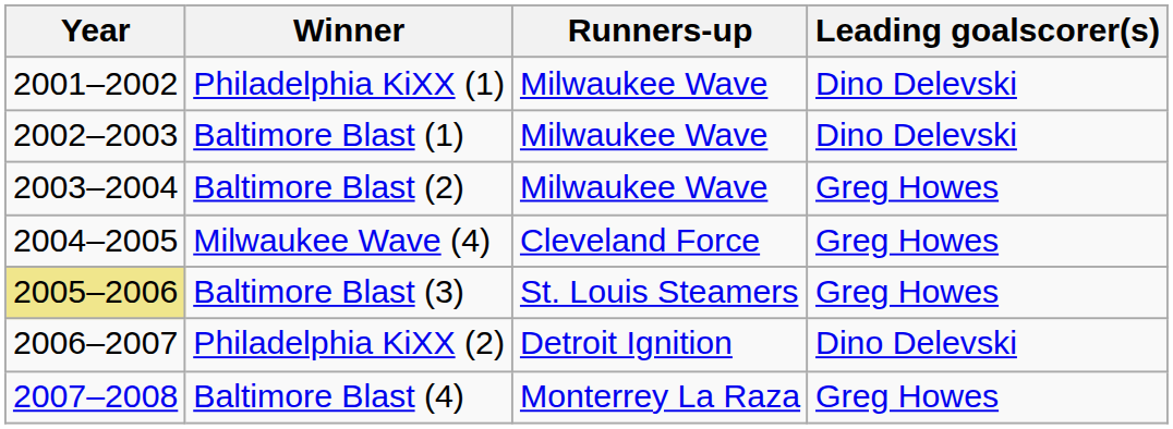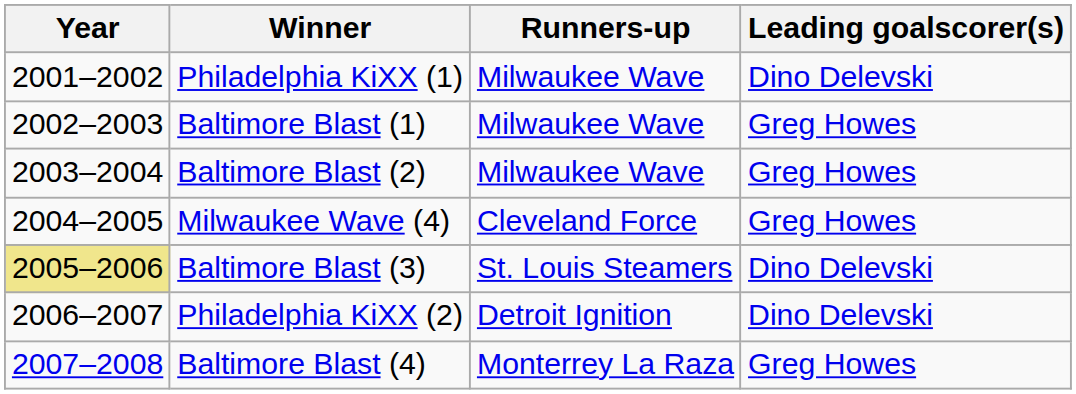Baltimore Blast (1) | Leading goalscorer(s): Dino Delevski -> Greg Howes
Baltimore Blast (3) | Leading goalscorer(s): Greg Howes -> Dino Delevski
